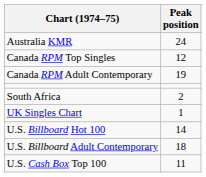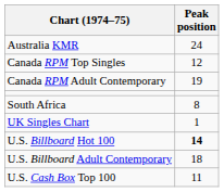South Africa | Peak position: 2 -> 8
U.S. Billboard Hot 100 | Peak position: normal -> bold
